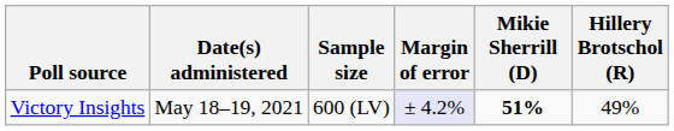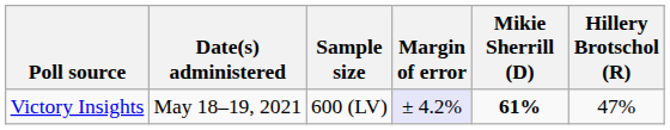Victory Insights | Mikie Sherrill (D): 51% -> 61%
Victory Insights | Hillery Brotschol (R): 49% -> 47%
